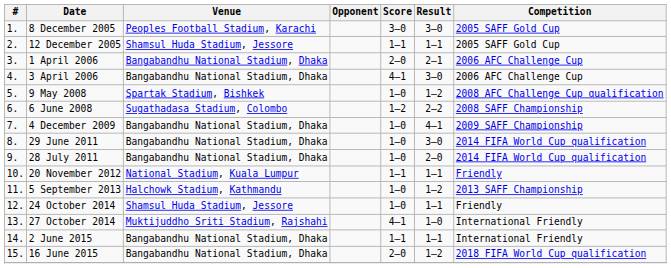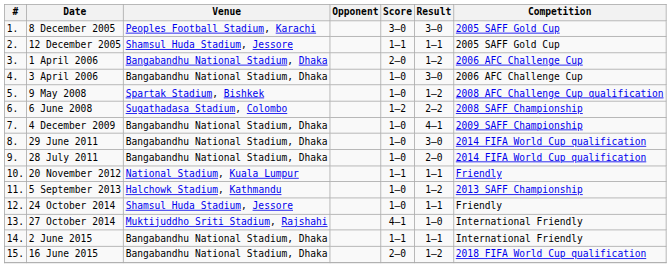1 April 2006 | Result: 2–1 -> 1–2
3 April 2006 | Score: 4–1 -> 1–0
